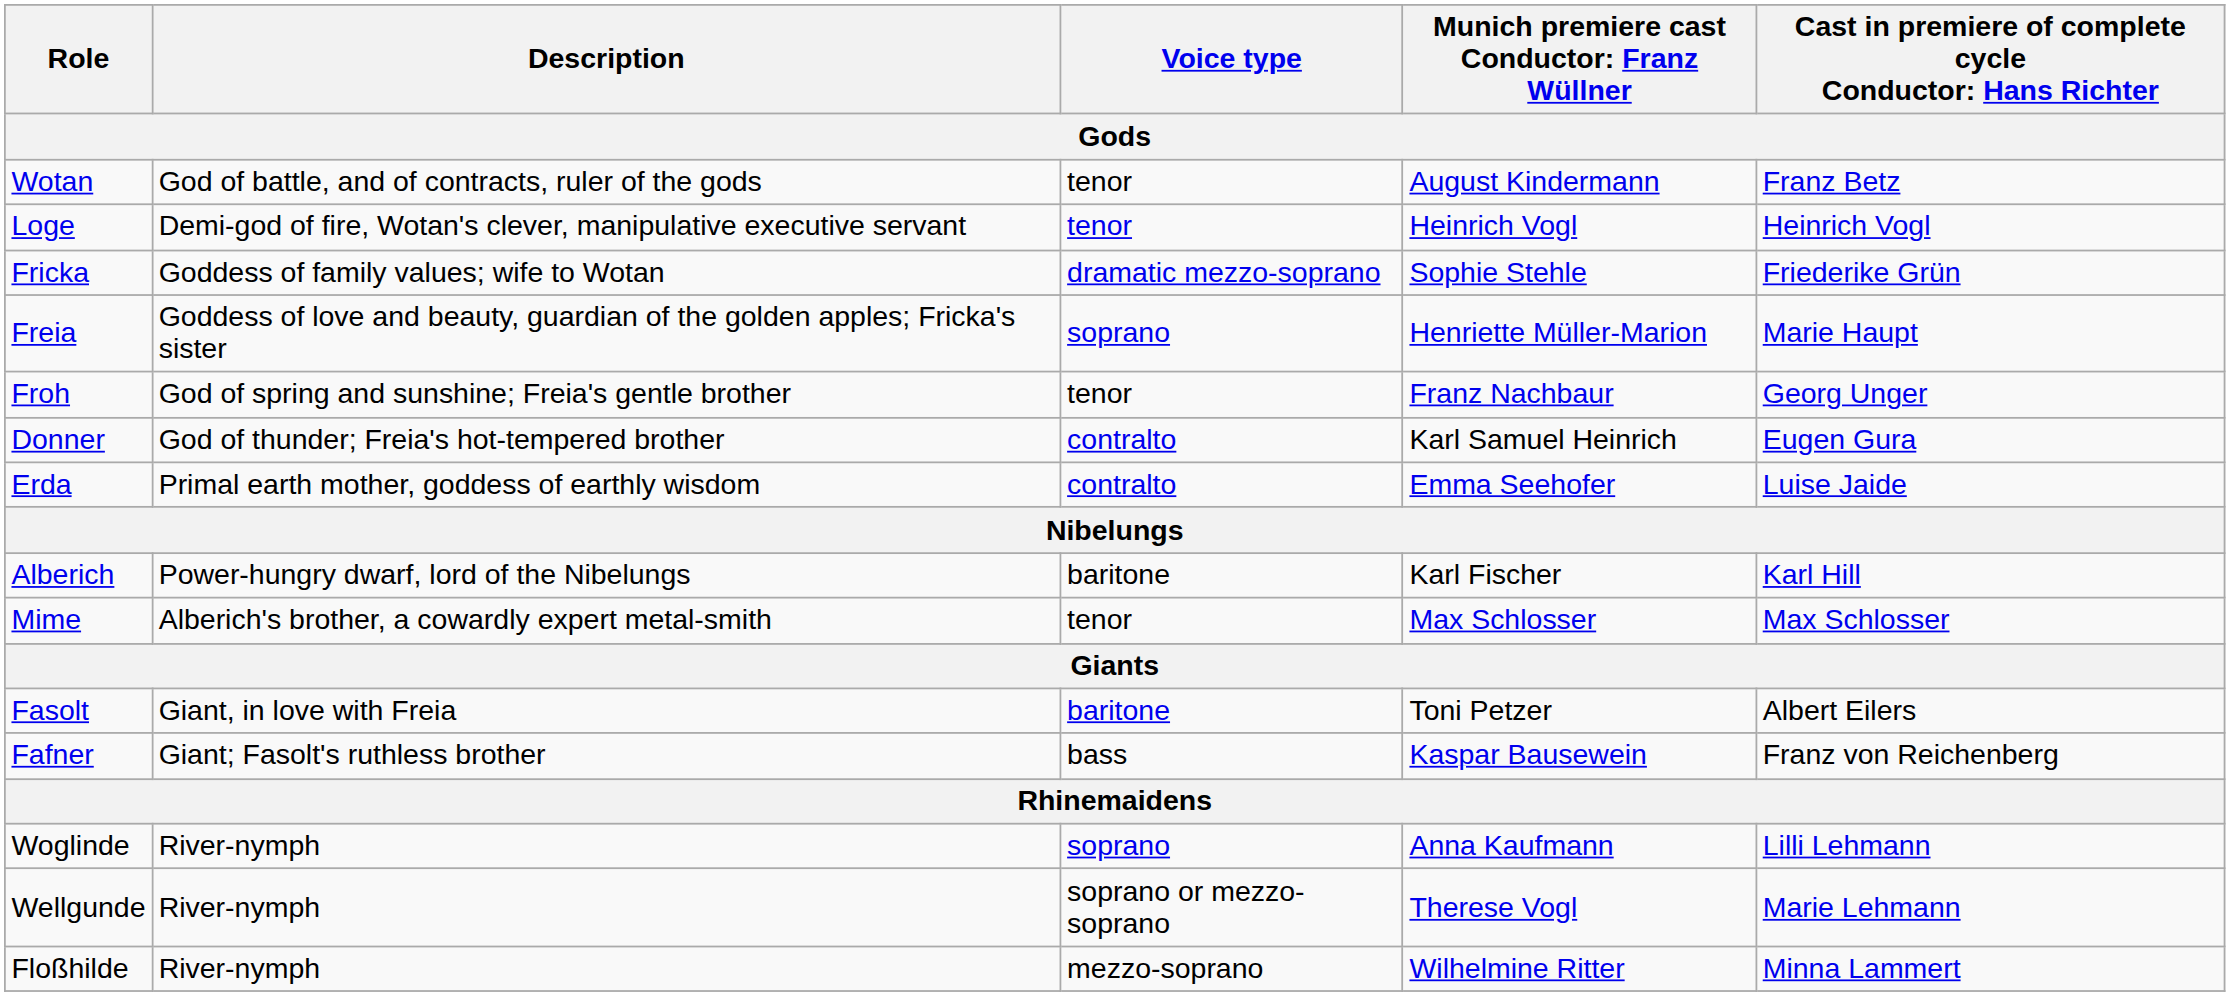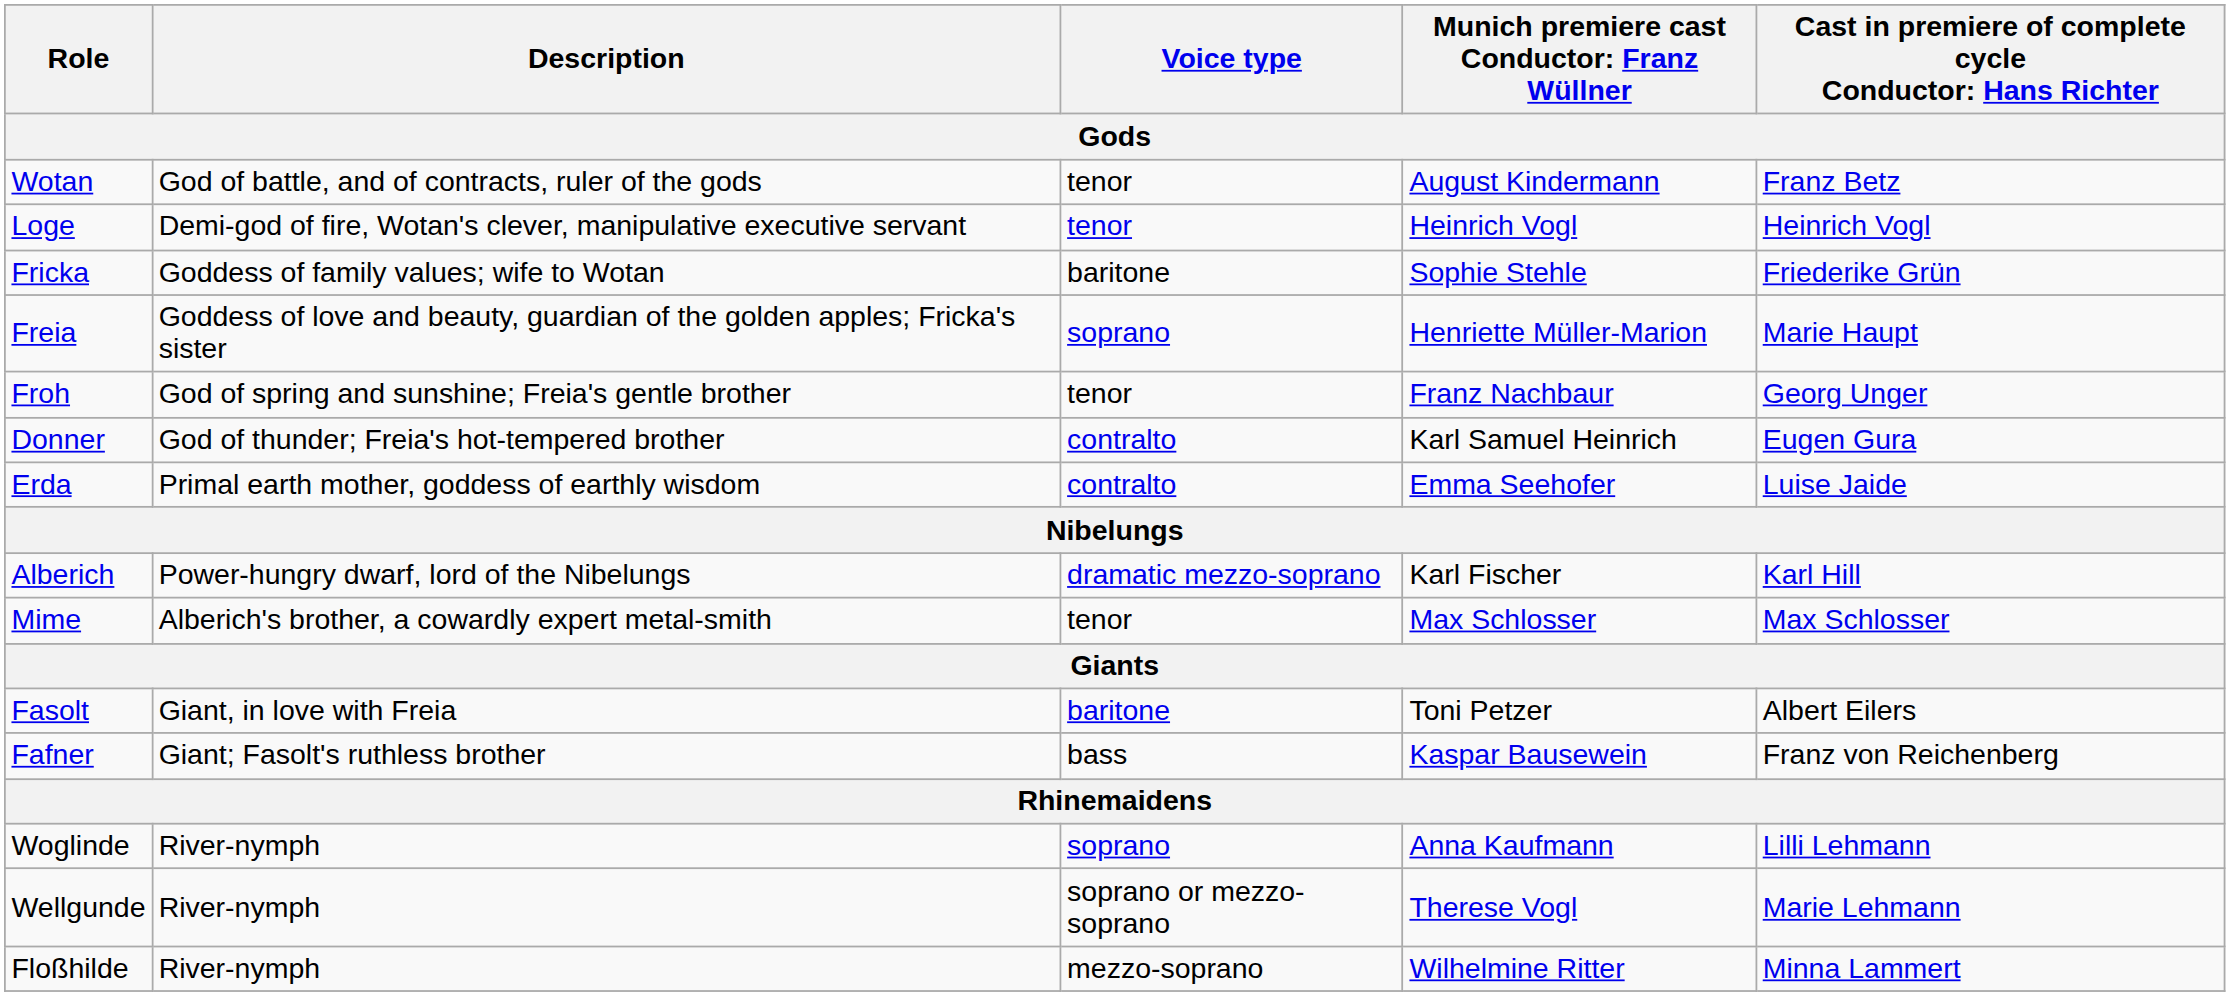Fricka | Voice type: dramatic mezzo-soprano -> baritone
Alberich | Voice type: baritone -> dramatic mezzo-soprano
